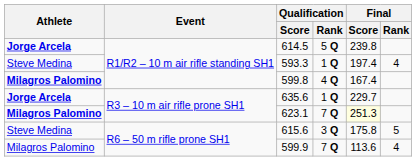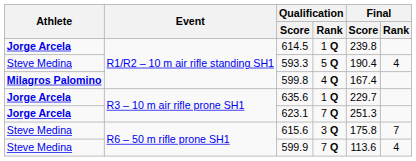614.5 | Qualification / Rank: 5 Q -> 1 Q
593.3 | Qualification / Rank: 1 Q -> 5 Q
593.3 | Final / Score: 197.4 -> 190.4
623.1 | Athlete: Milagros Palomino -> Jorge Arcela
623.1 | Final / Score: lightyellow background -> no background
615.6 | Final / Rank: 5 -> 7
599.9 | Athlete: Milagros Palomino -> Steve Medina
